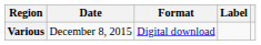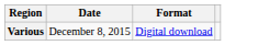- column: Label
